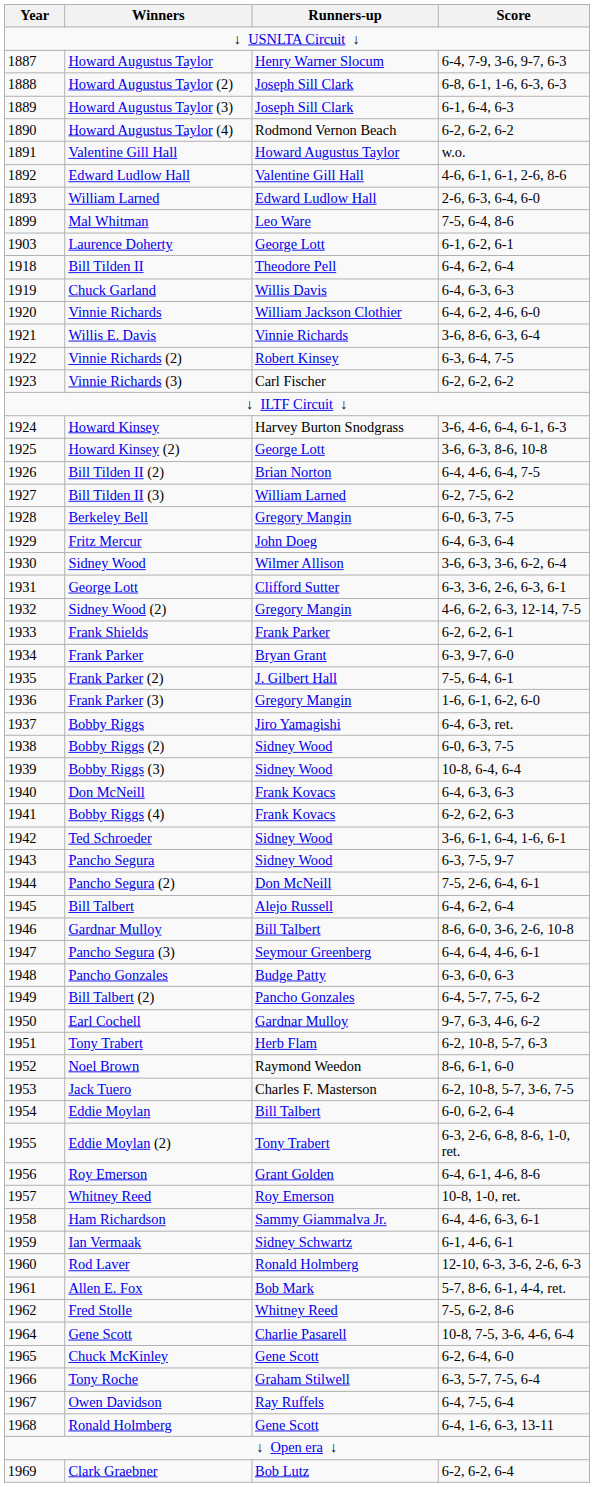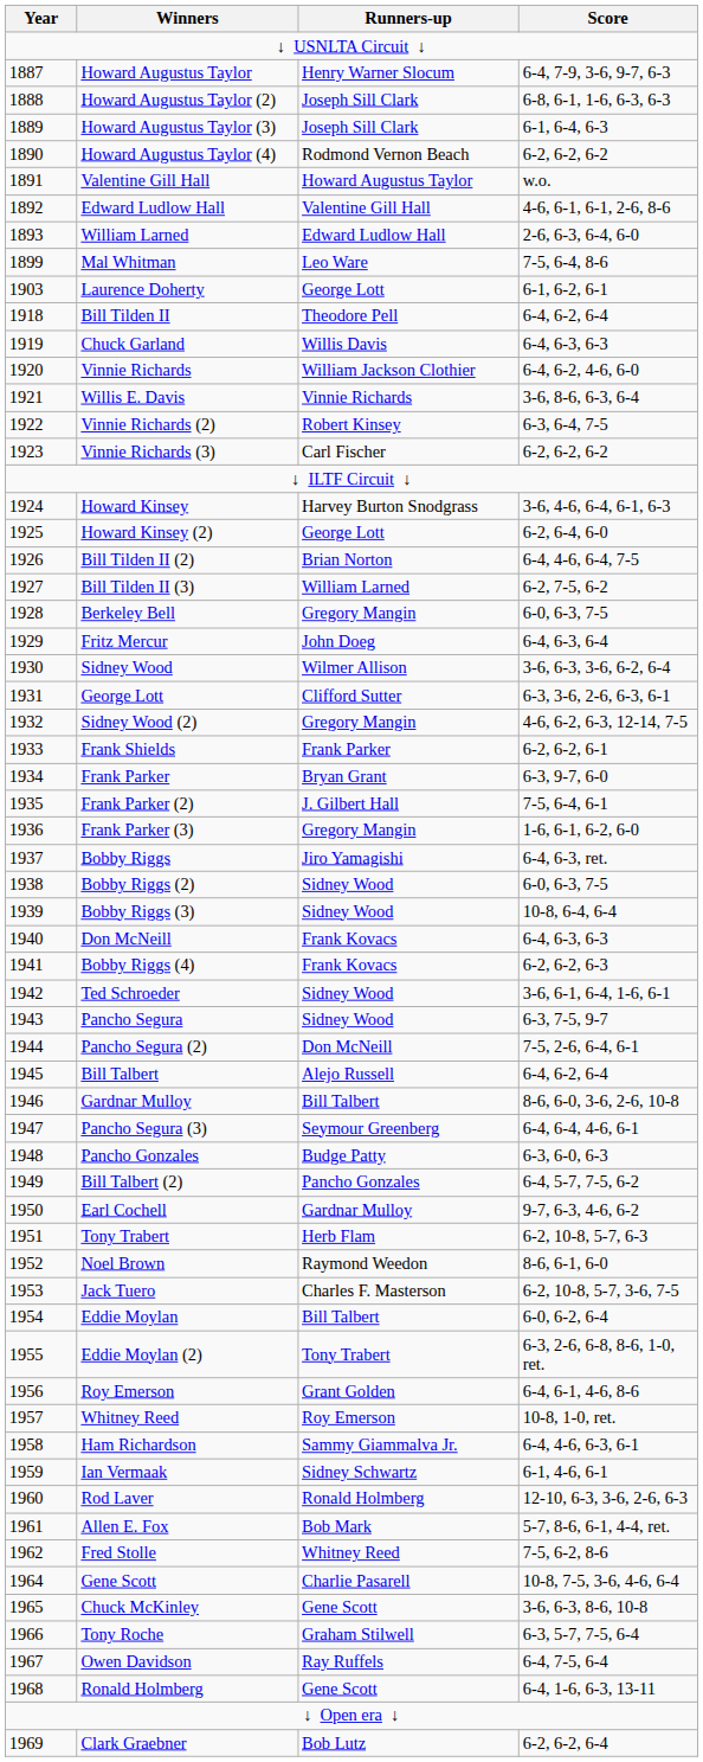Howard Kinsey (2) | Score: 3-6, 6-3, 8-6, 10-8 -> 6-2, 6-4, 6-0
Chuck McKinley | Score: 6-2, 6-4, 6-0 -> 3-6, 6-3, 8-6, 10-8
